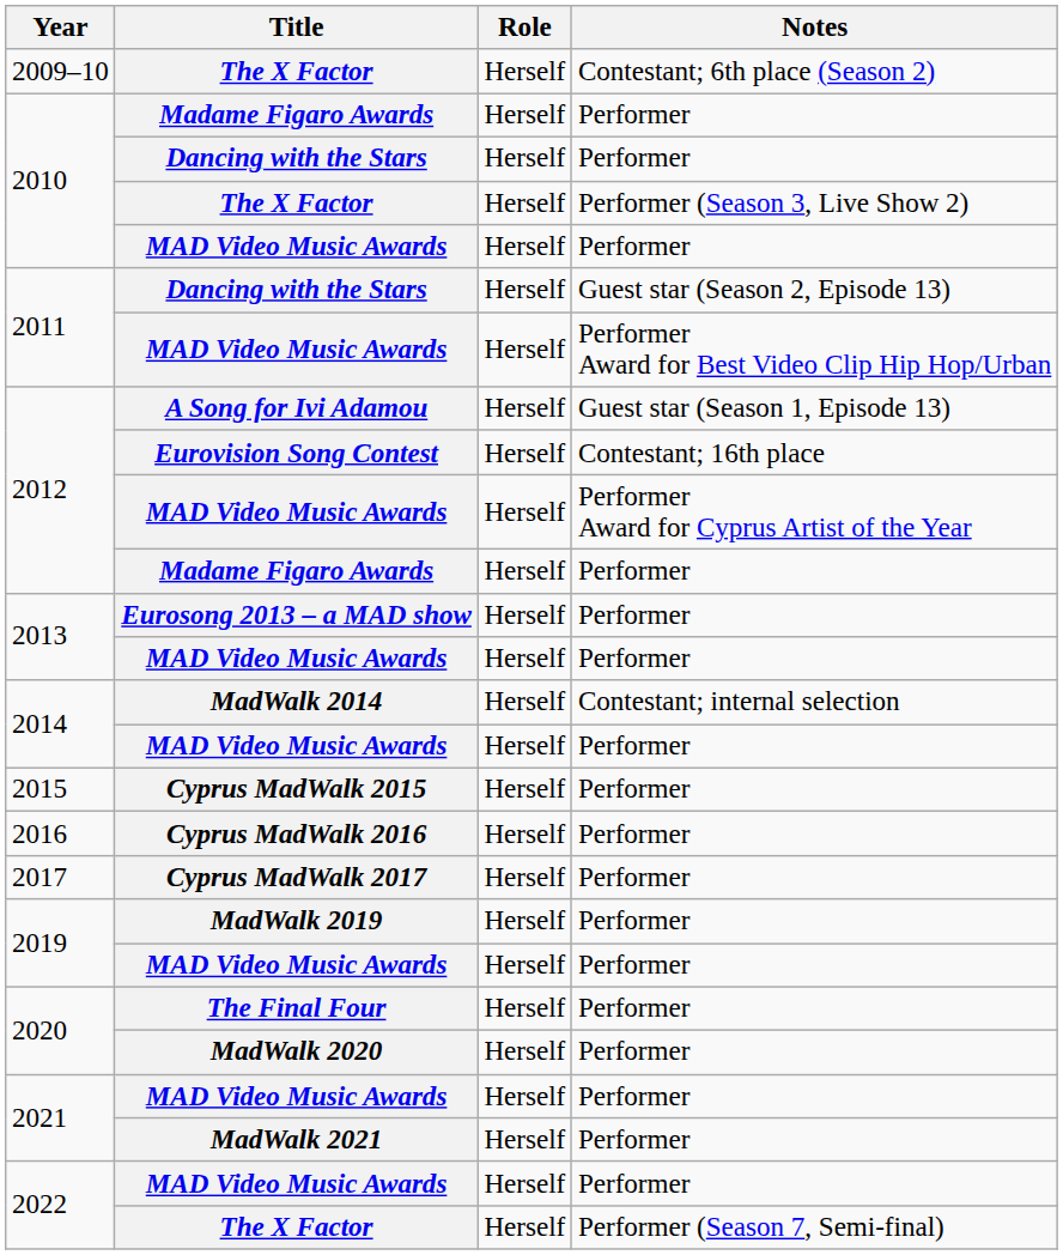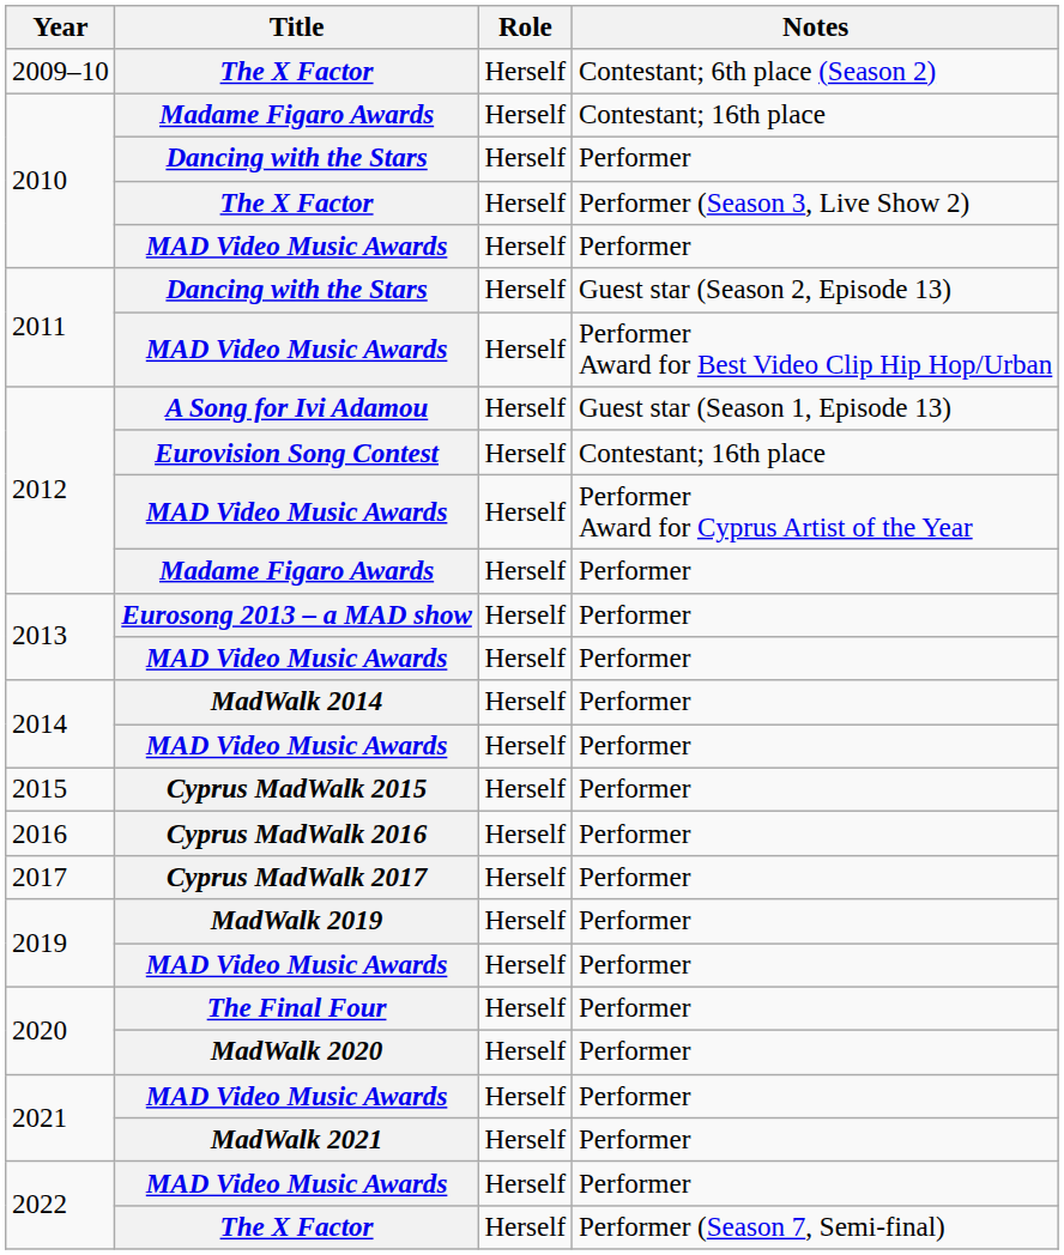2010 / Madame Figaro Awards | Notes: Performer -> Contestant; 16th place
MadWalk 2014 | Notes: Contestant; internal selection -> Performer
